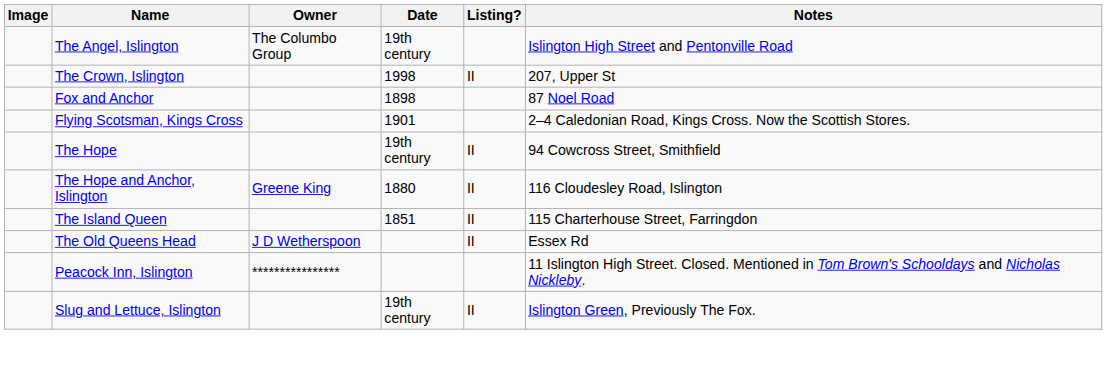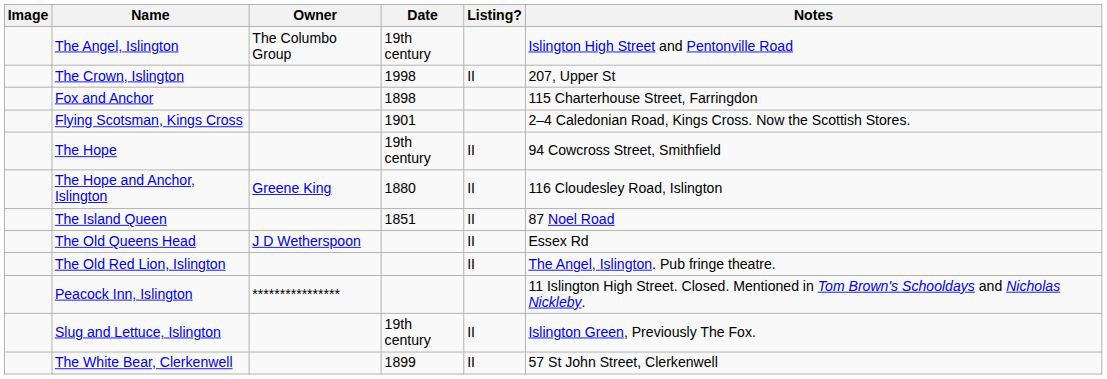Fox and Anchor | Notes: 87 Noel Road -> 115 Charterhouse Street, Farringdon
The Island Queen | Notes: 115 Charterhouse Street, Farringdon -> 87 Noel Road
+ row: The Old Red Lion, Islington | II | The Angel, Islington. Pub fringe theatre.
+ row: The White Bear, Clerkenwell | 1899 | II | 57 St John Street, Clerkenwell
